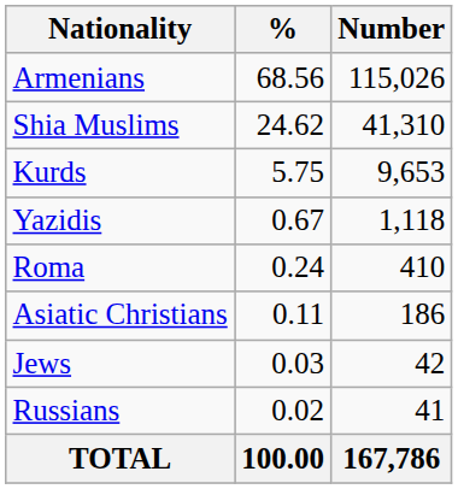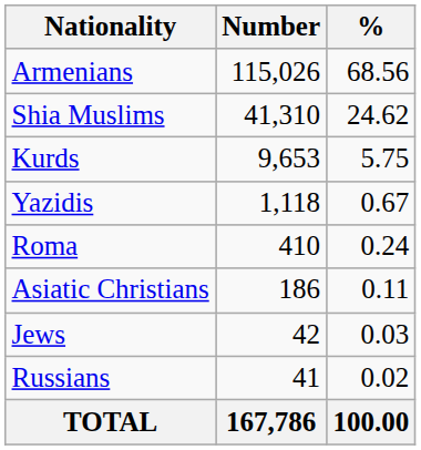columns swapped: Number <-> %
